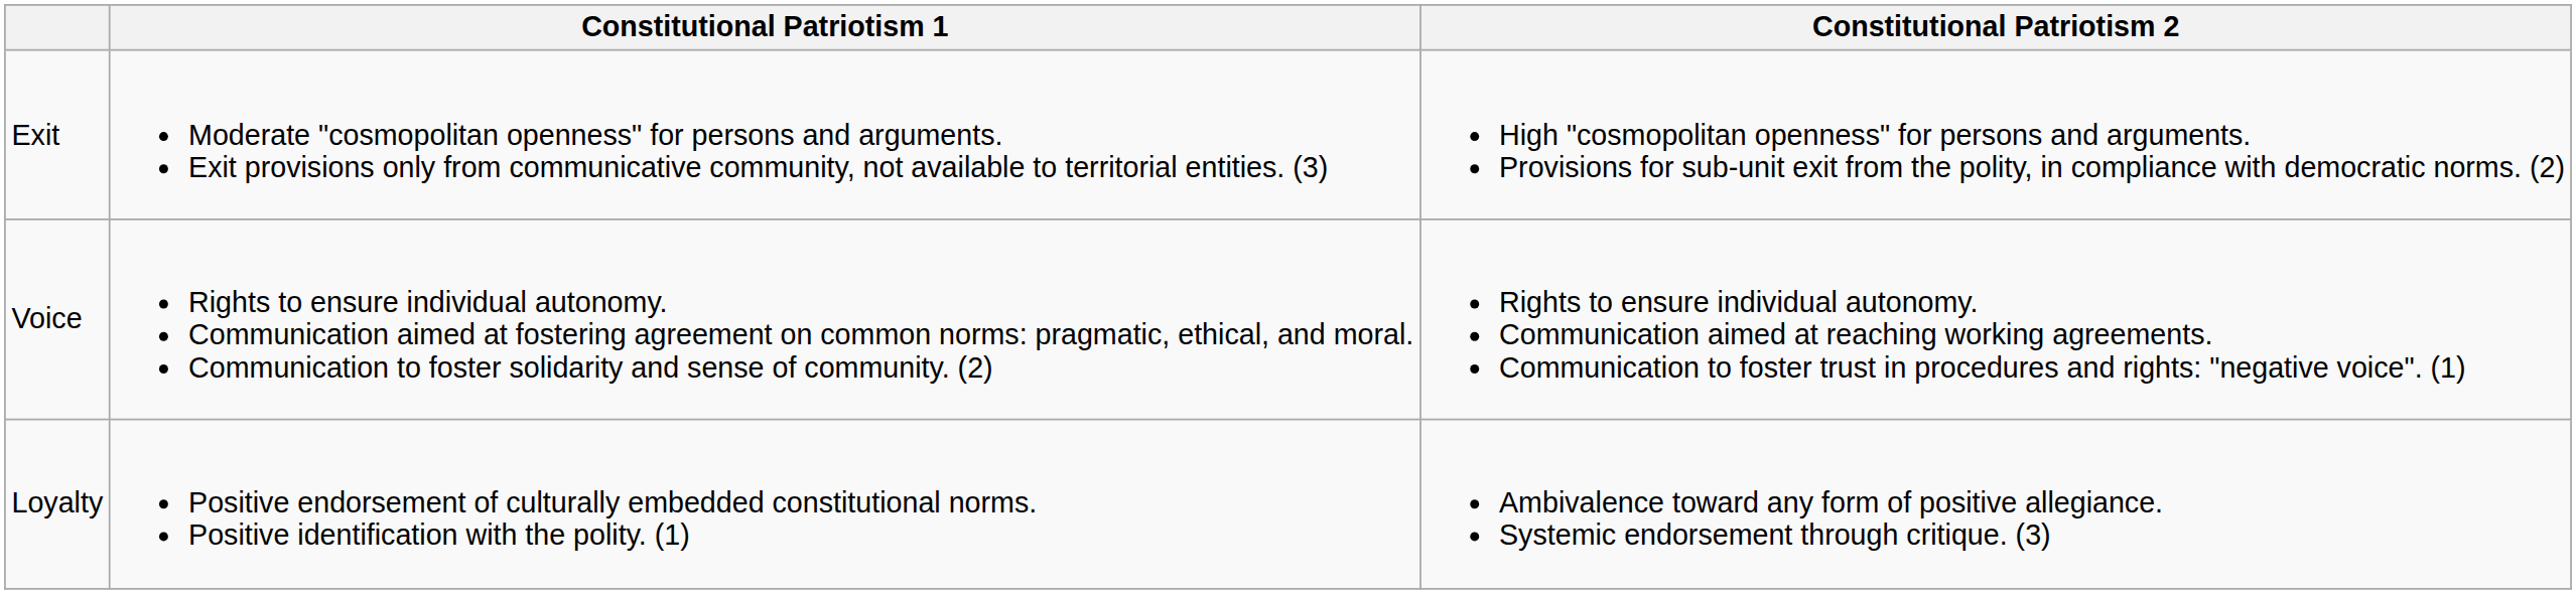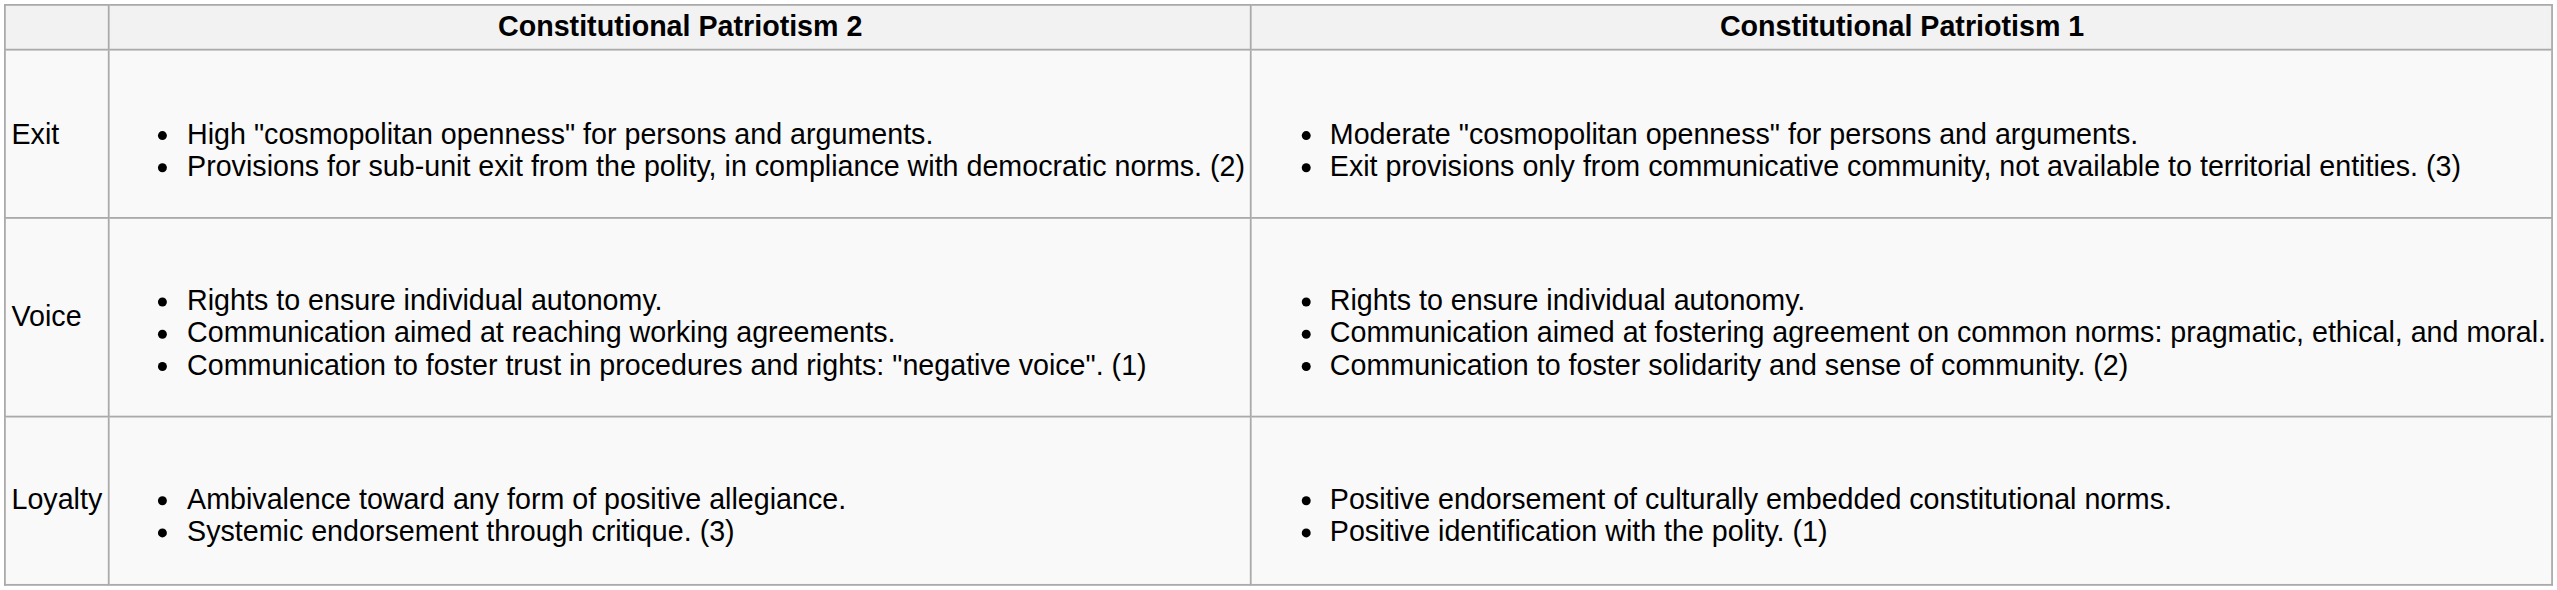columns swapped: Constitutional Patriotism 1 <-> Constitutional Patriotism 2
